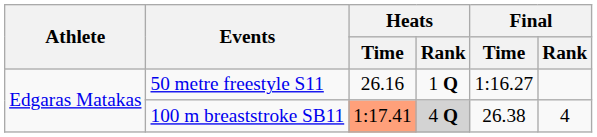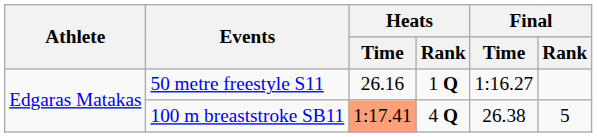100 m breaststroke SB11 | Heats / Rank: lightgrey background -> no background
100 m breaststroke SB11 | Final / Rank: 4 -> 5
